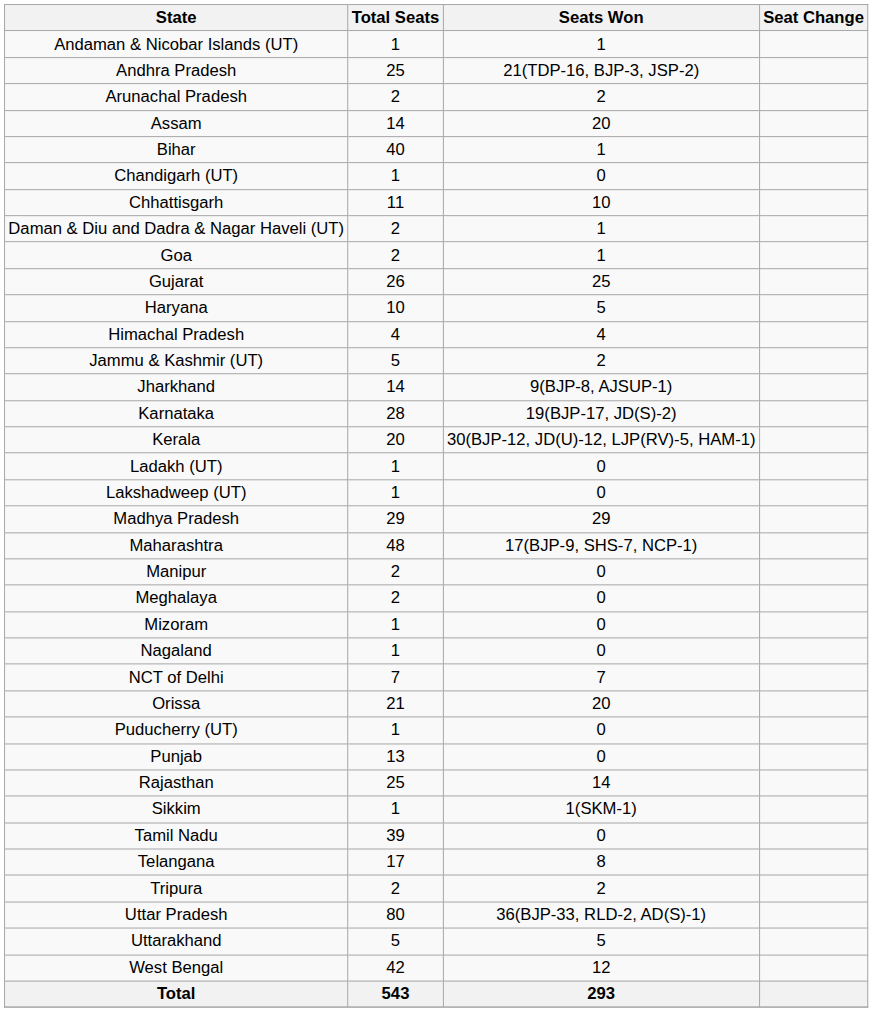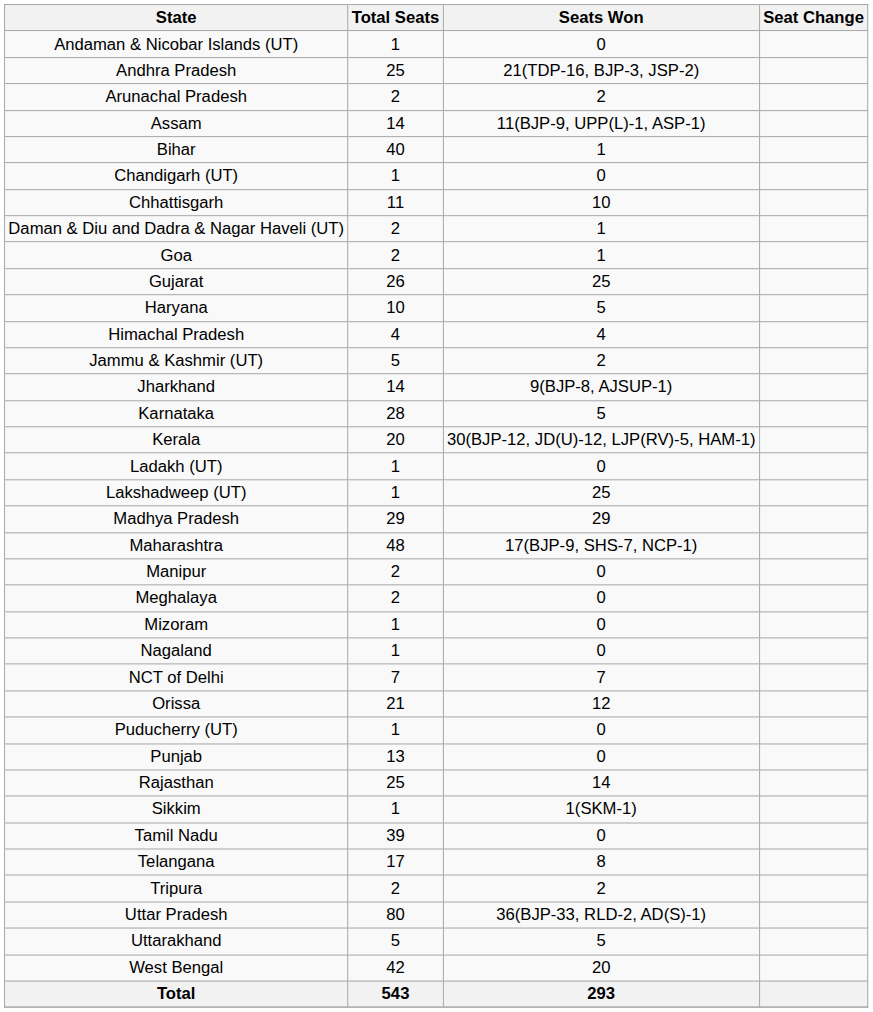Andaman & Nicobar Islands (UT) | Seats Won: 1 -> 0
Assam | Seats Won: 20 -> 11(BJP-9, UPP(L)-1, ASP-1)
Karnataka | Seats Won: 19(BJP-17, JD(S)-2) -> 5
Lakshadweep (UT) | Seats Won: 0 -> 25
Orissa | Seats Won: 20 -> 12
West Bengal | Seats Won: 12 -> 20
